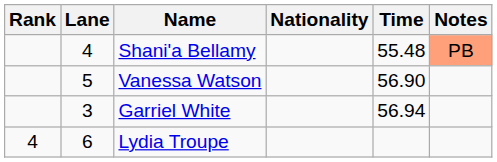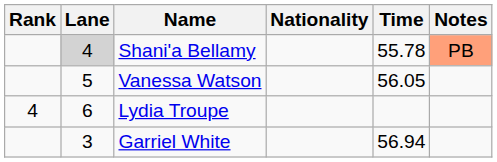Shani'a Bellamy | Lane: no background -> lightgrey background
Shani'a Bellamy | Time: 55.48 -> 55.78
Vanessa Watson | Time: 56.90 -> 56.05
rows swapped: Garriel White <-> Lydia Troupe
